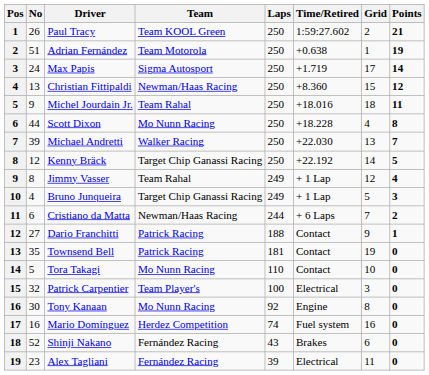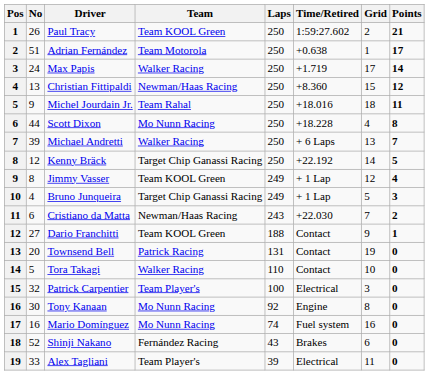Adrian Fernández | Points: 19 -> 17
Max Papis | Team: Sigma Autosport -> Walker Racing
Michael Andretti | Time/Retired: +22.030 -> + 6 Laps
Jimmy Vasser | Team: Team Rahal -> Team KOOL Green
Cristiano da Matta | Laps: 244 -> 243
Cristiano da Matta | Time/Retired: + 6 Laps -> +22.030
Dario Franchitti | Team: Patrick Racing -> Team KOOL Green
Townsend Bell | No: 35 -> 20
Townsend Bell | Laps: 181 -> 131
Tora Takagi | Team: Mo Nunn Racing -> Walker Racing
Mario Domínguez | Team: Herdez Competition -> Mo Nunn Racing
Alex Tagliani | No: 23 -> 33
Alex Tagliani | Team: Fernández Racing -> Team Player's
